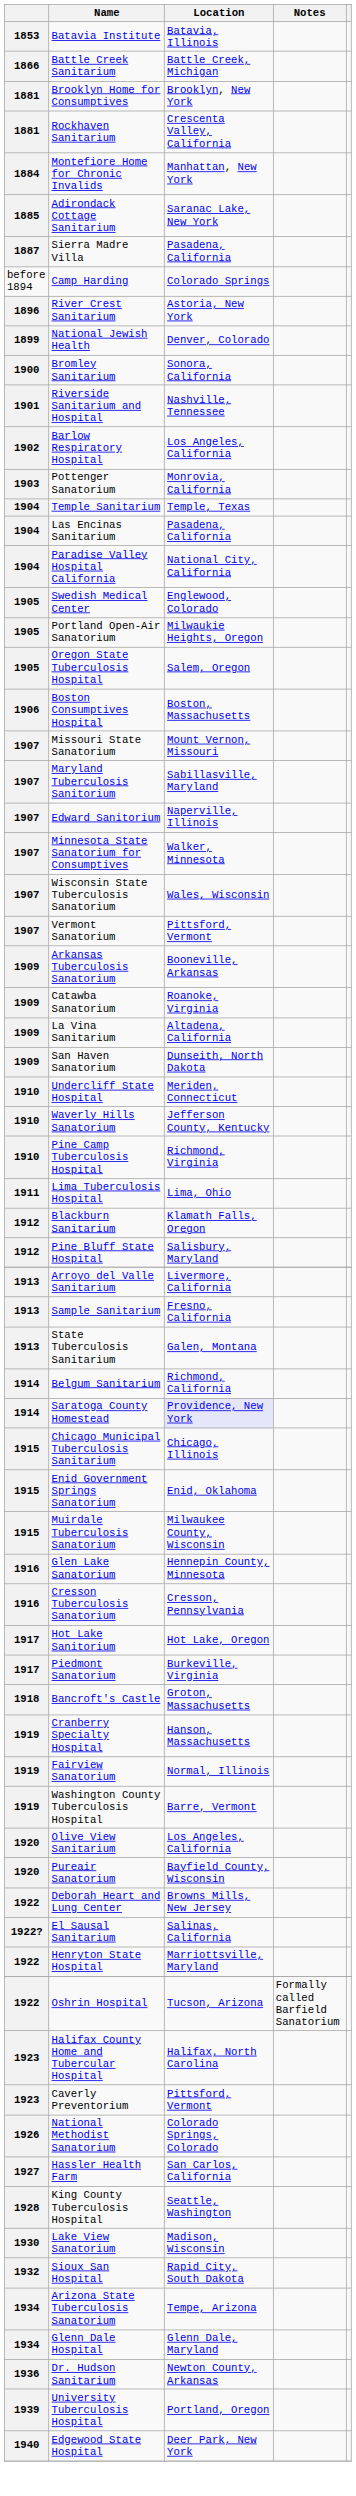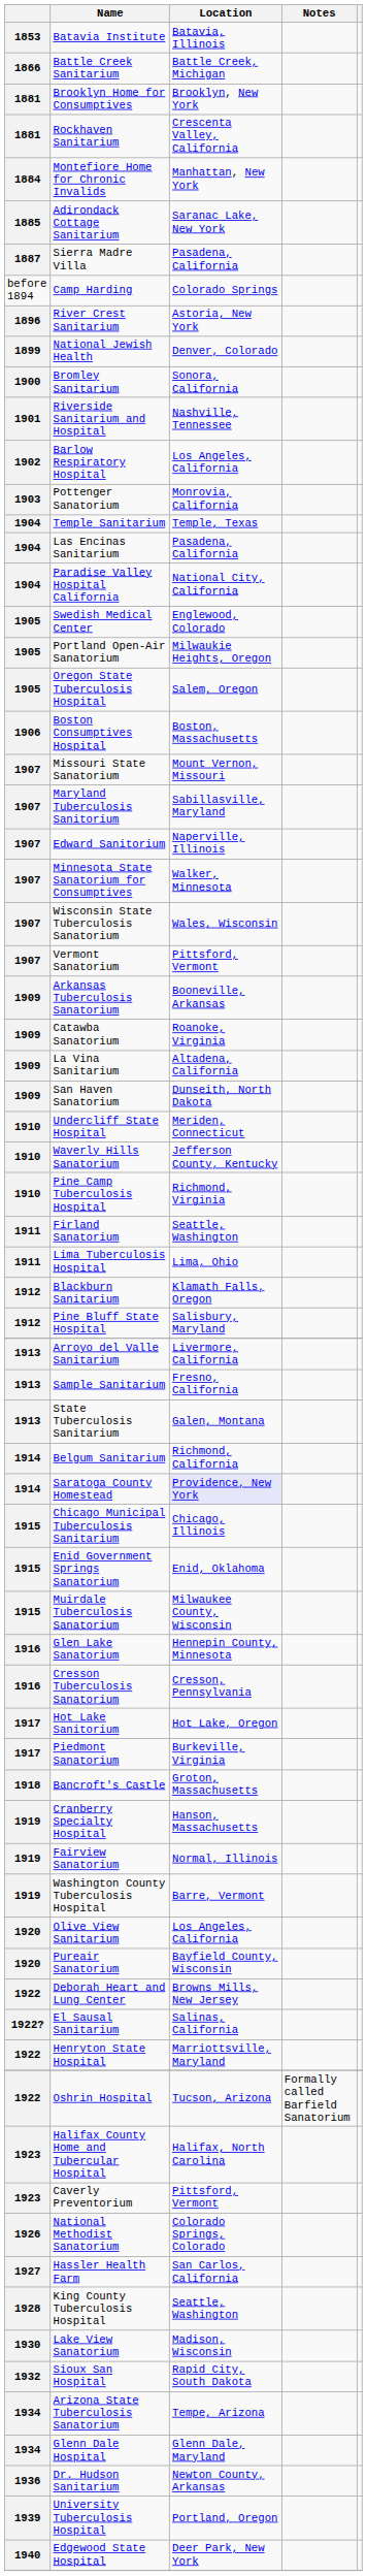+ row: 1911 | Firland Sanatorium | Seattle, Washington
